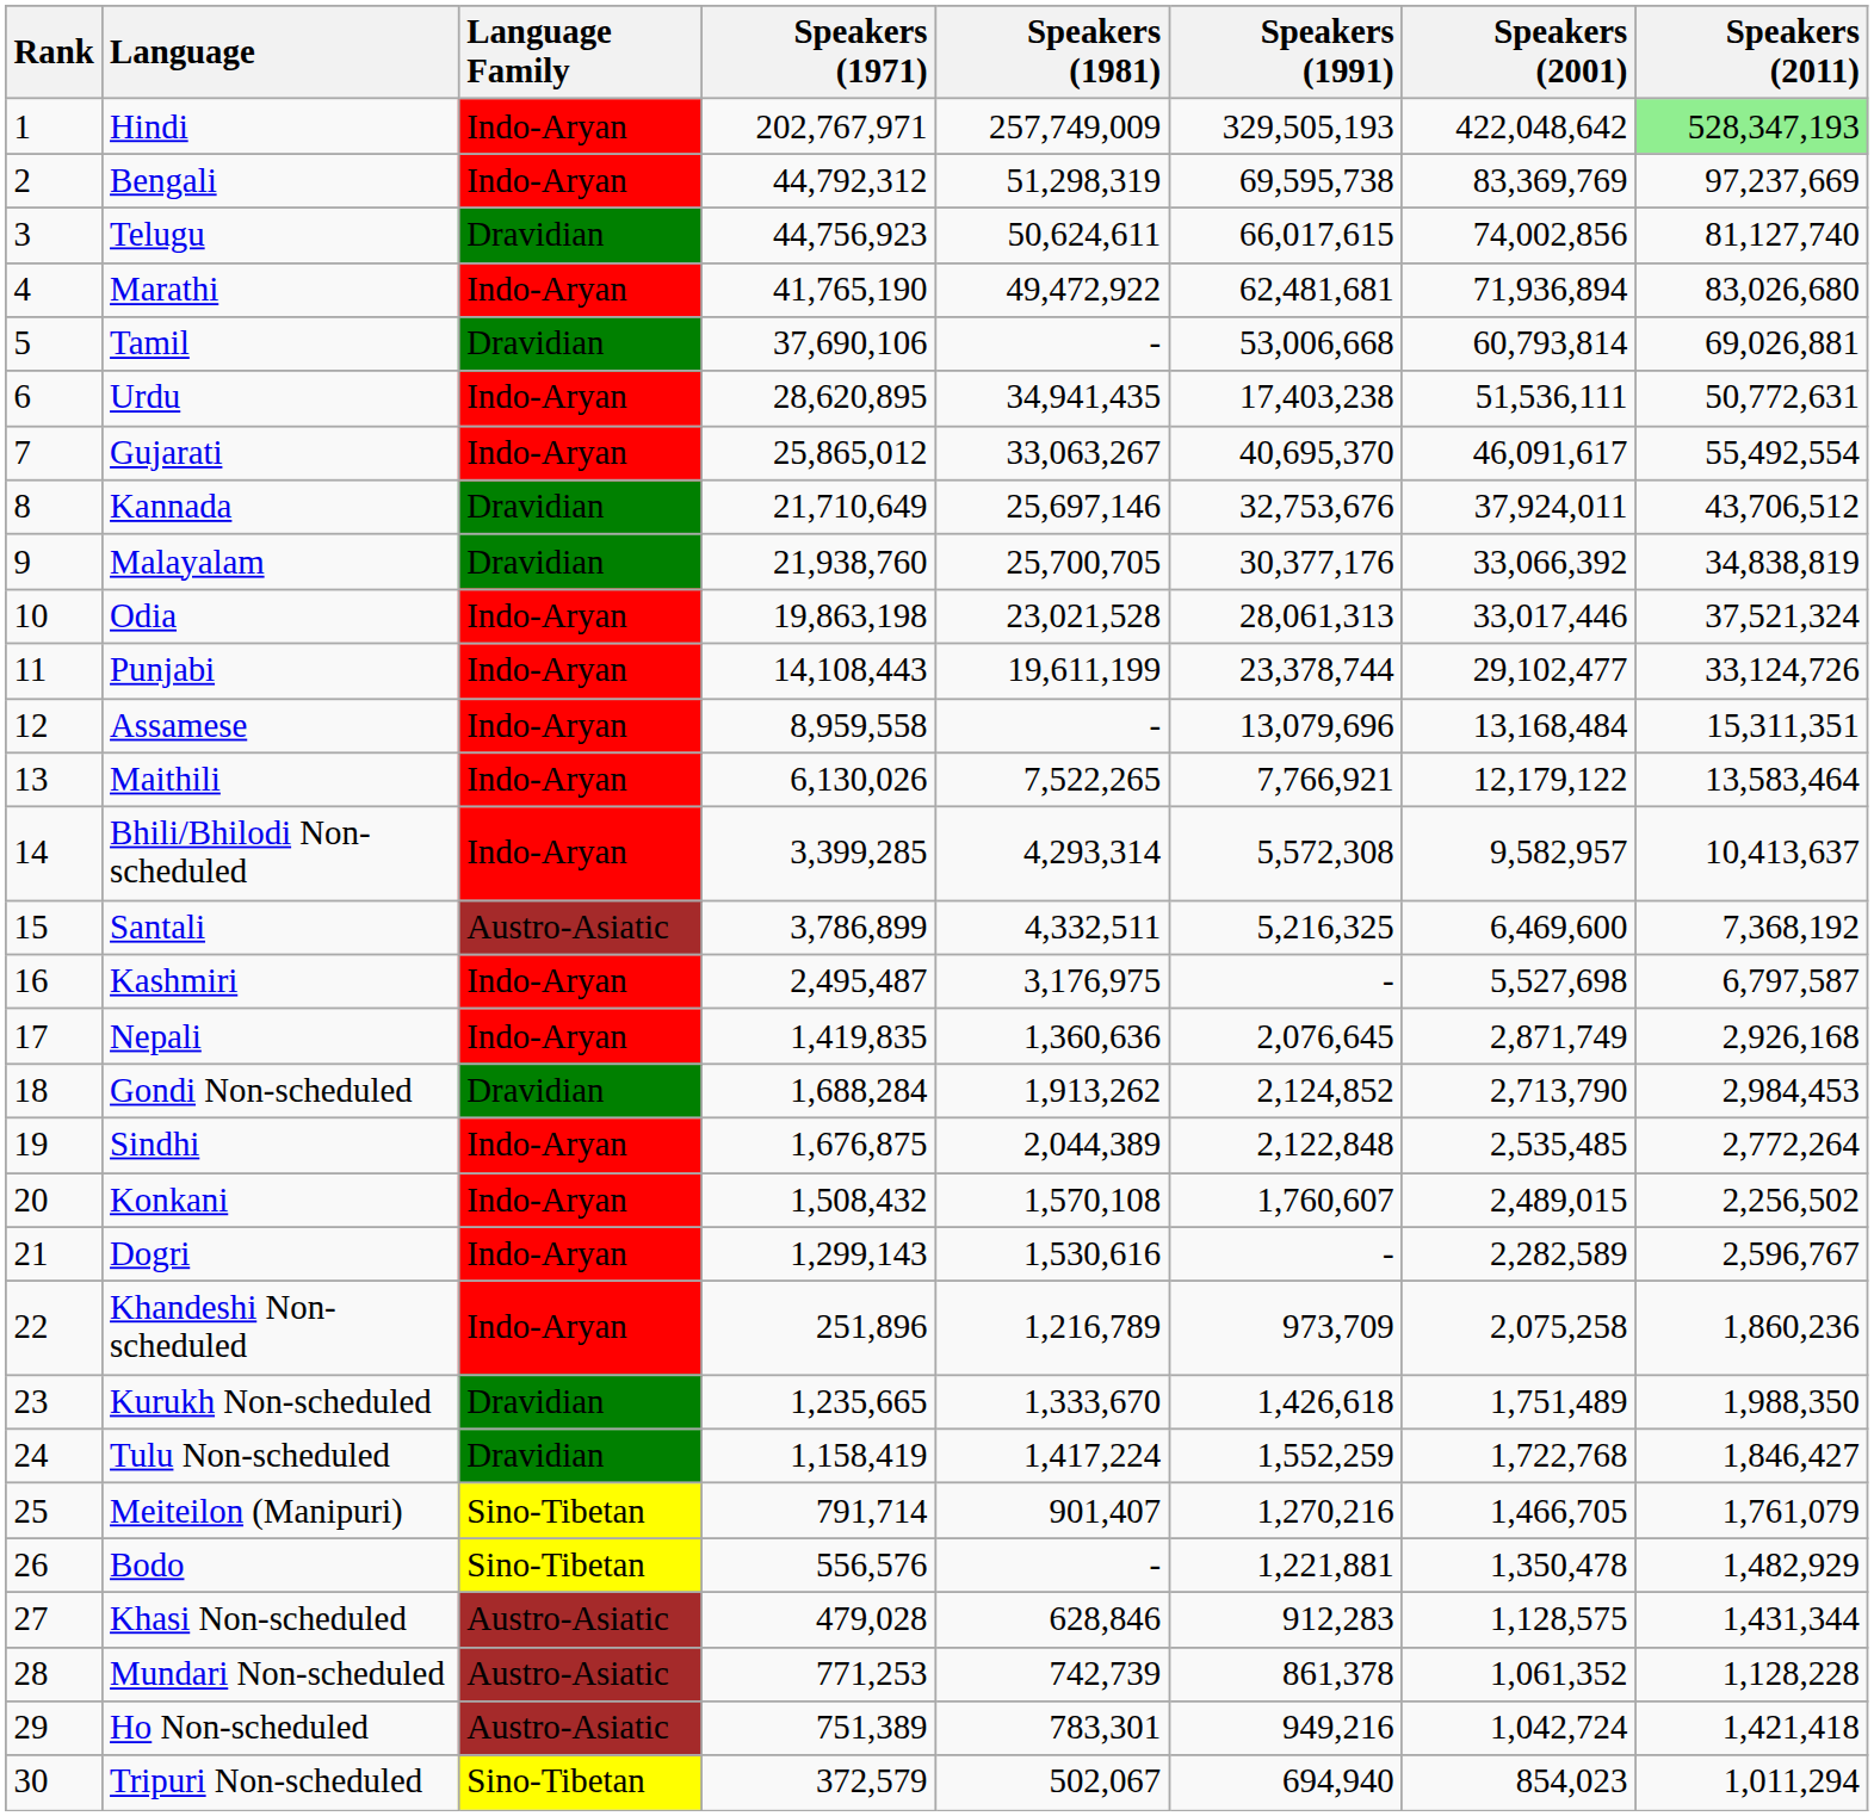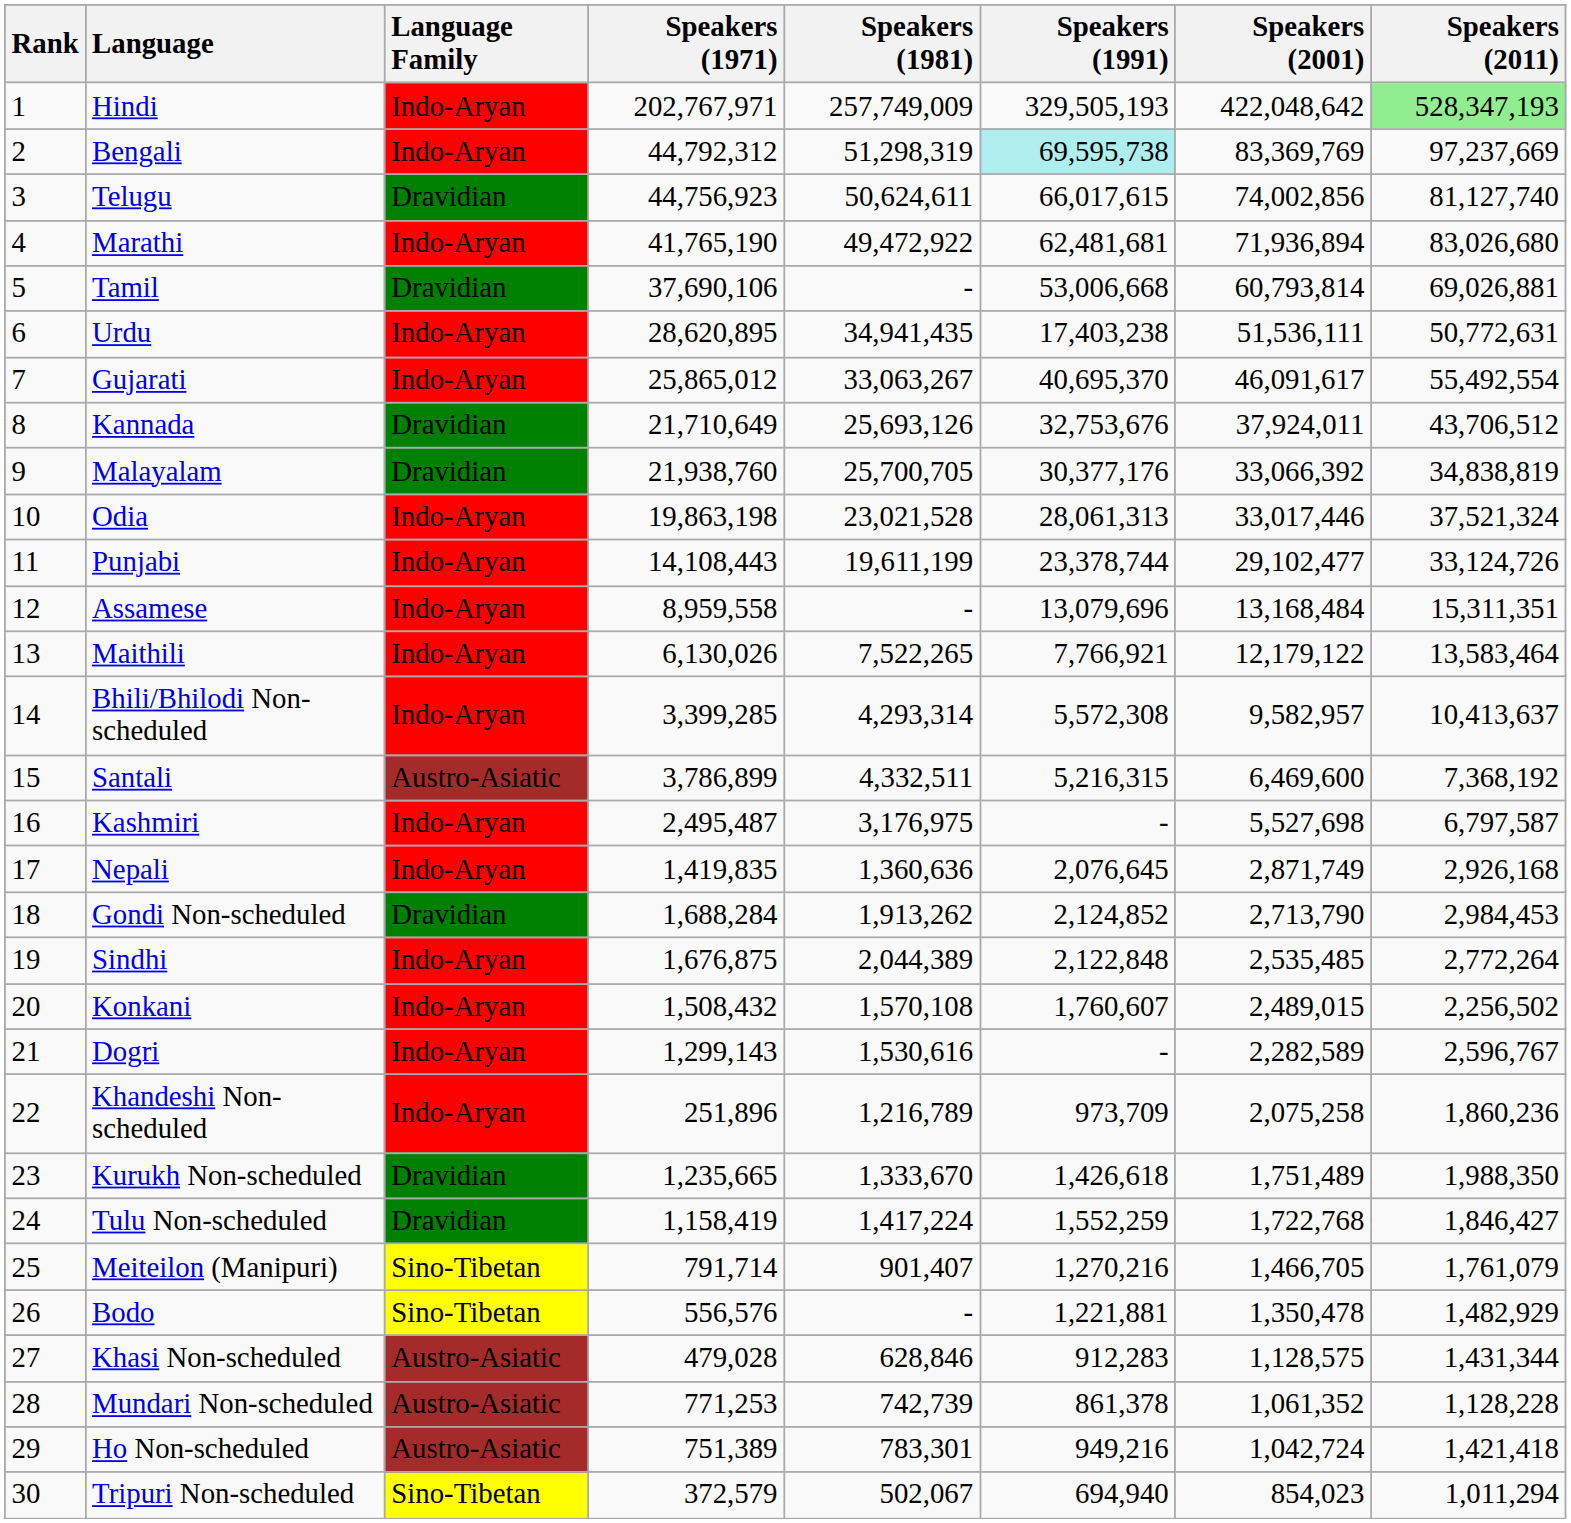Bengali | Speakers (1991): no background -> paleturquoise background
Kannada | Speakers (1981): 25,697,146 -> 25,693,126
Santali | Speakers (1991): 5,216,325 -> 5,216,315
